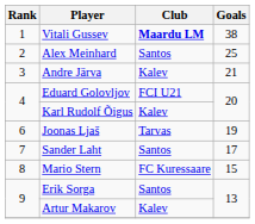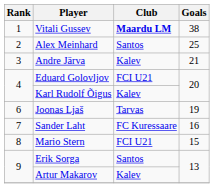Sander Laht | Club: Santos -> FC Kuressaare
Sander Laht | Goals: 17 -> 16
Mario Stern | Club: FC Kuressaare -> FCI U21
